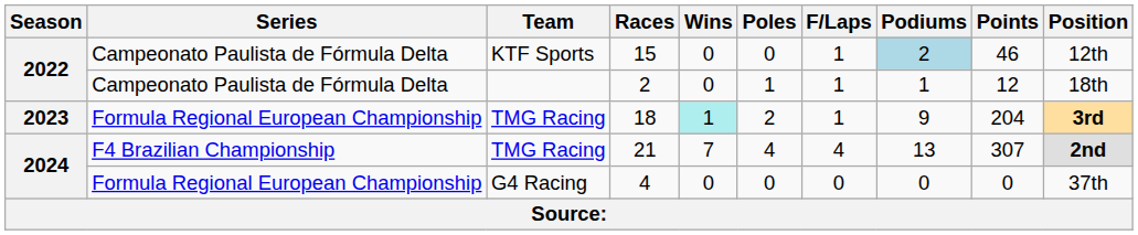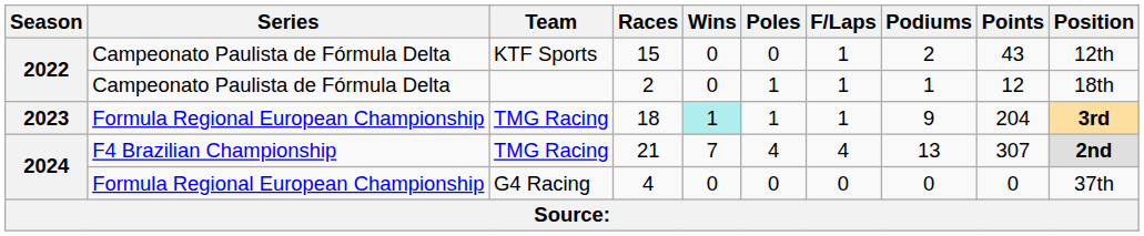15 | Podiums: lightblue background -> no background
15 | Points: 46 -> 43
18 | Poles: 2 -> 1
